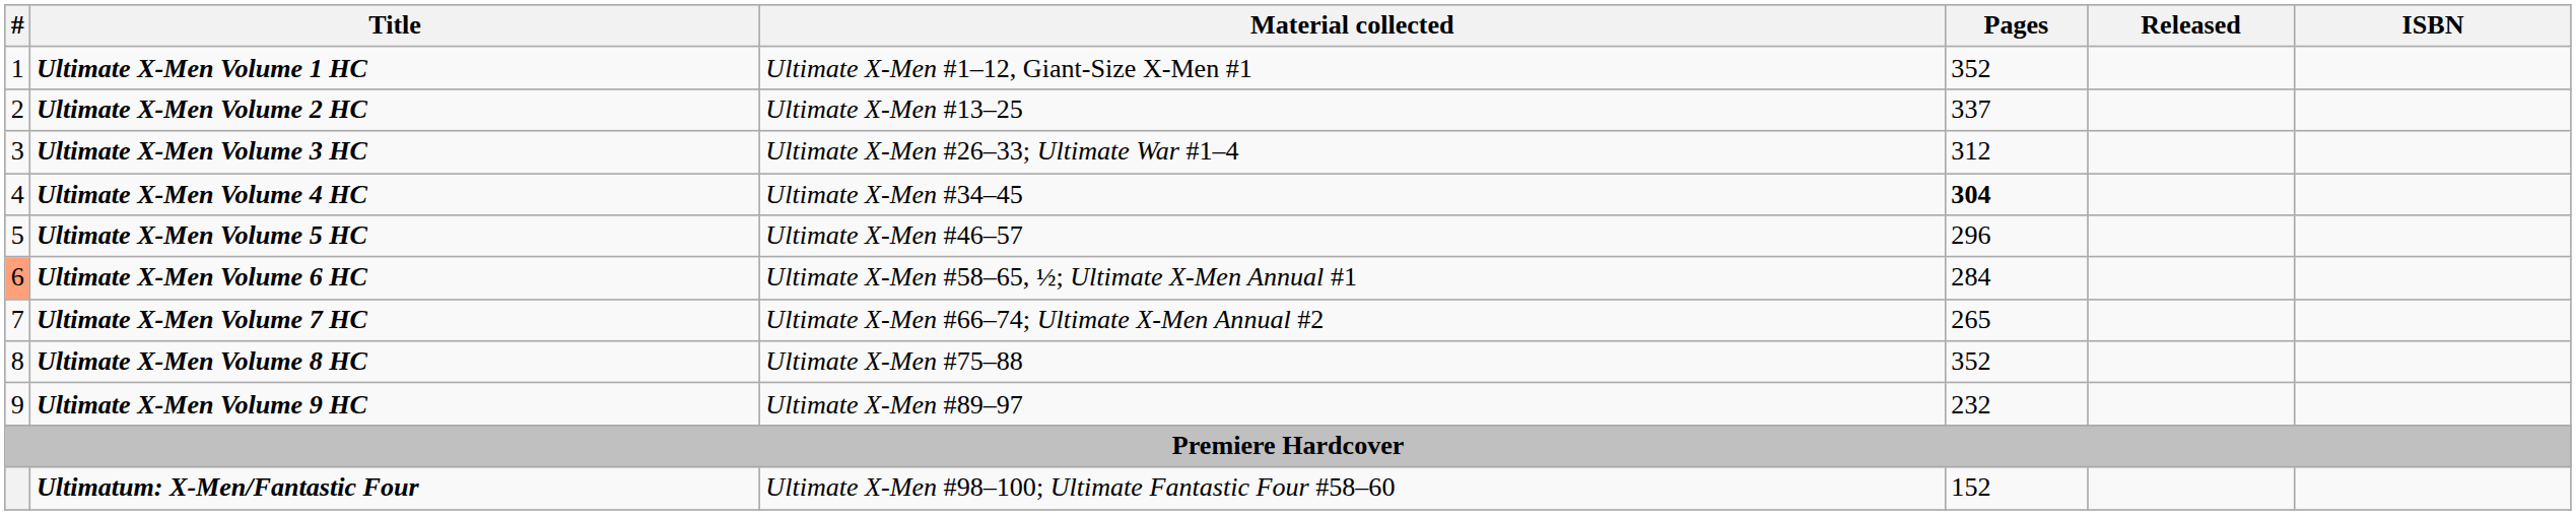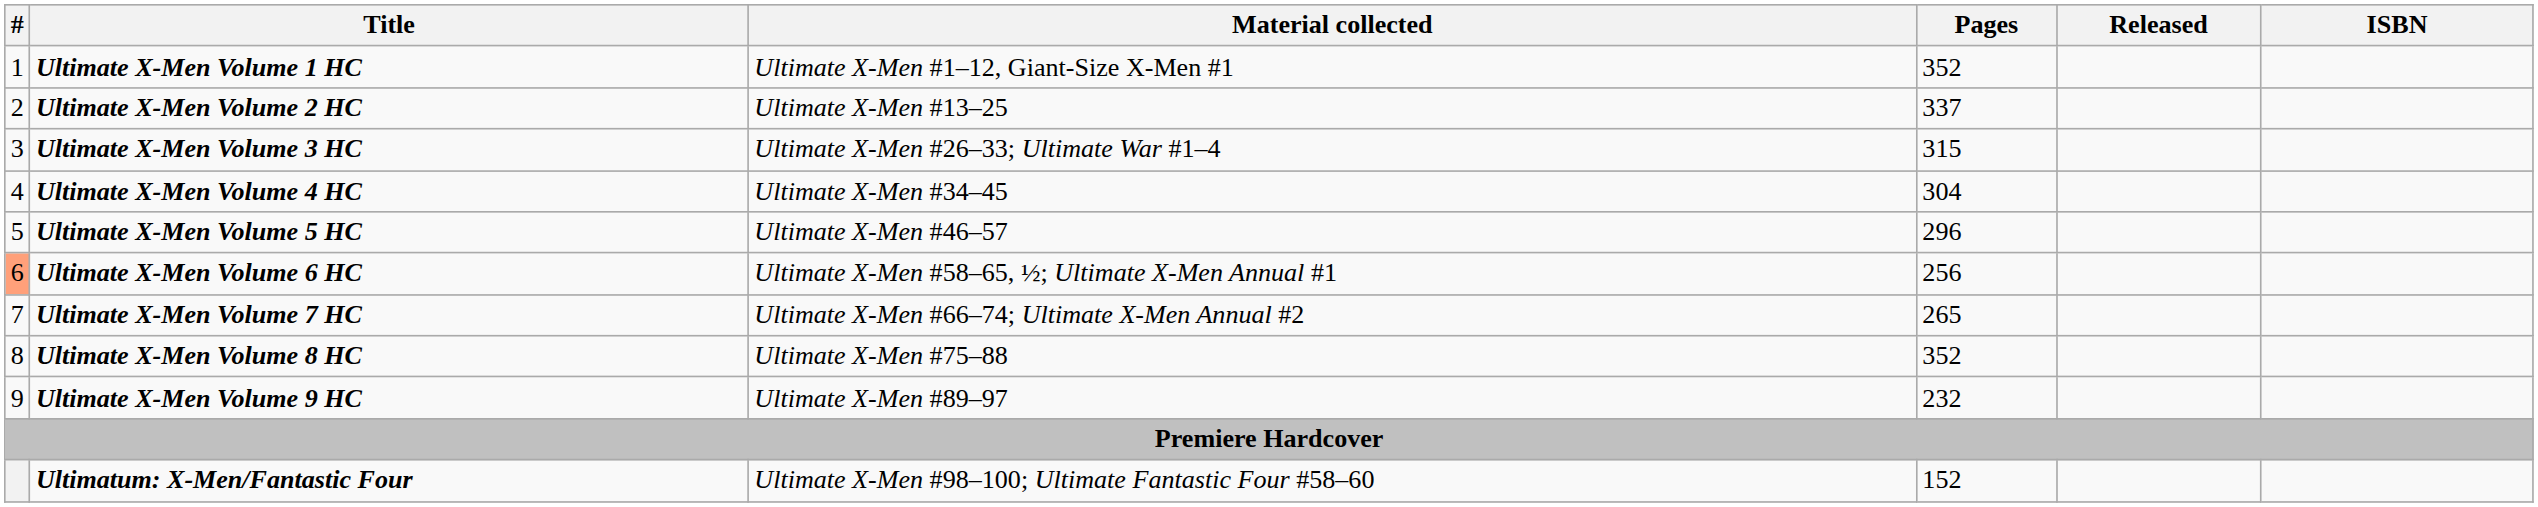Ultimate X-Men Volume 3 HC | Pages: 312 -> 315
Ultimate X-Men Volume 4 HC | Pages: bold -> normal
Ultimate X-Men Volume 6 HC | Pages: 284 -> 256
